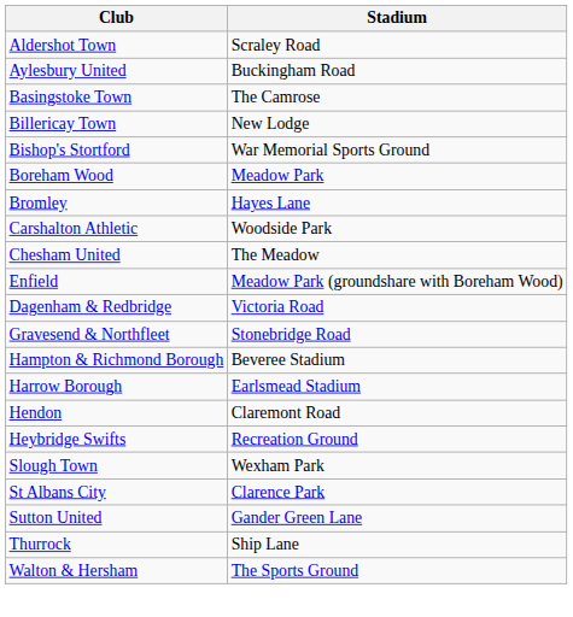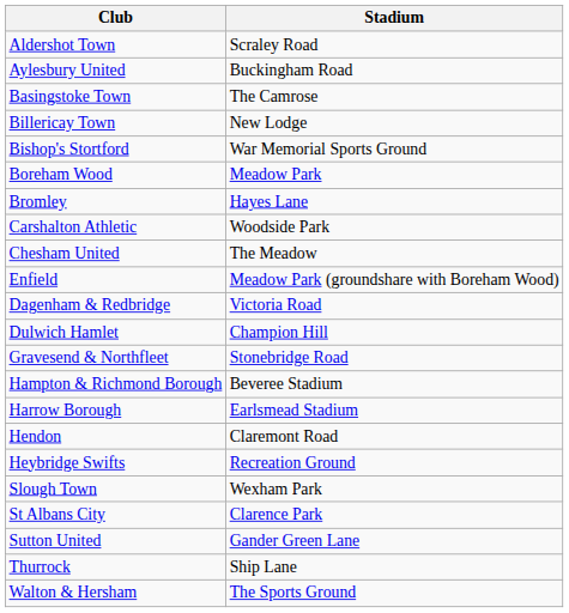+ row: Dulwich Hamlet | Champion Hill
